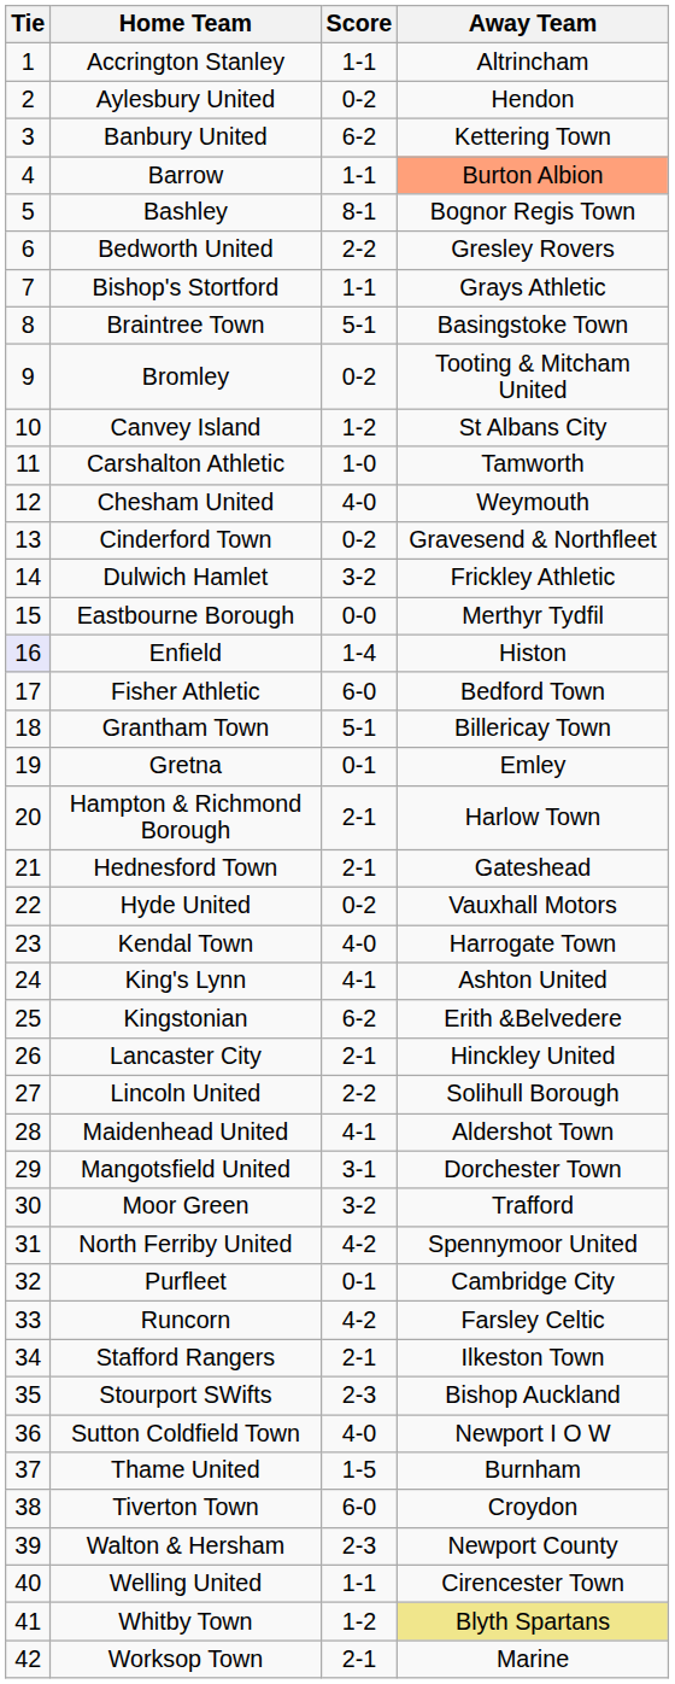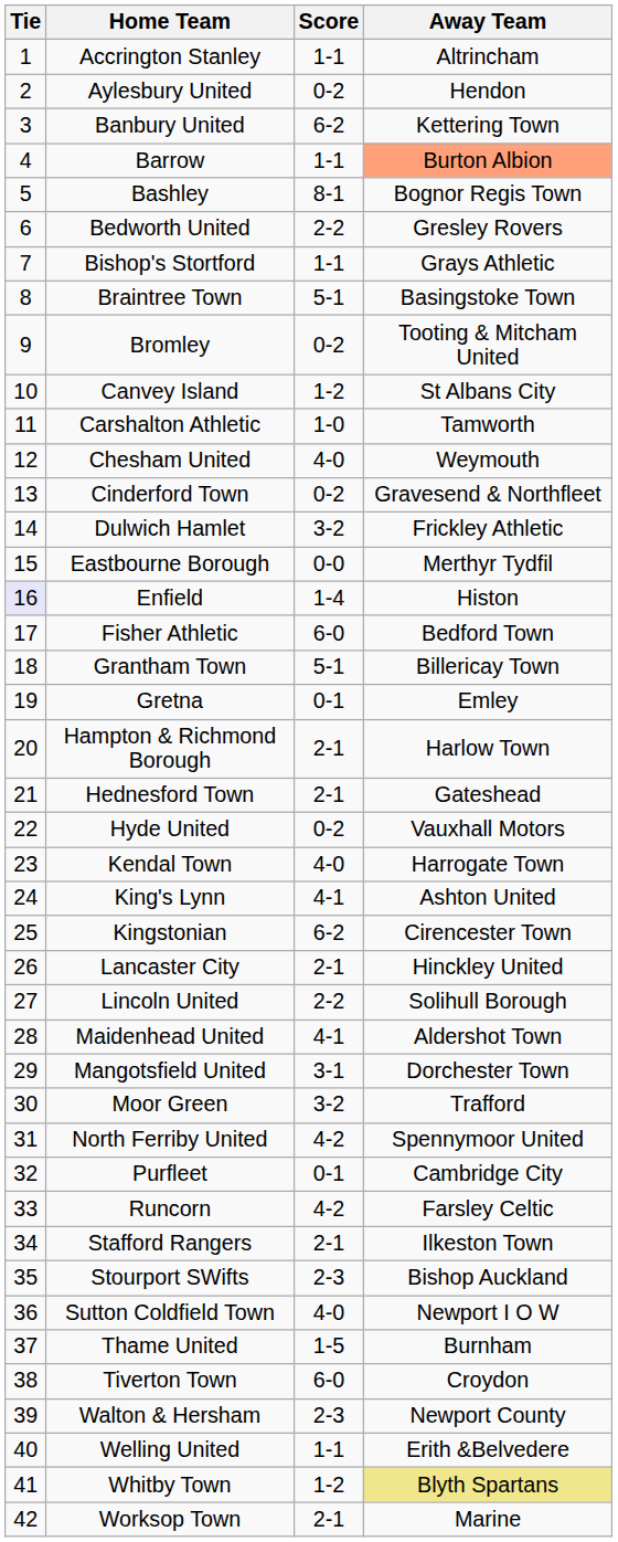Kingstonian | Away Team: Erith &Belvedere -> Cirencester Town
Welling United | Away Team: Cirencester Town -> Erith &Belvedere
